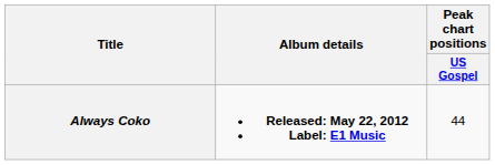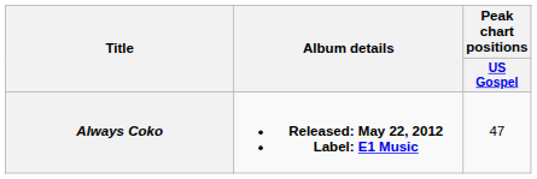Always Coko | Peak chart positions / US Gospel: 44 -> 47
